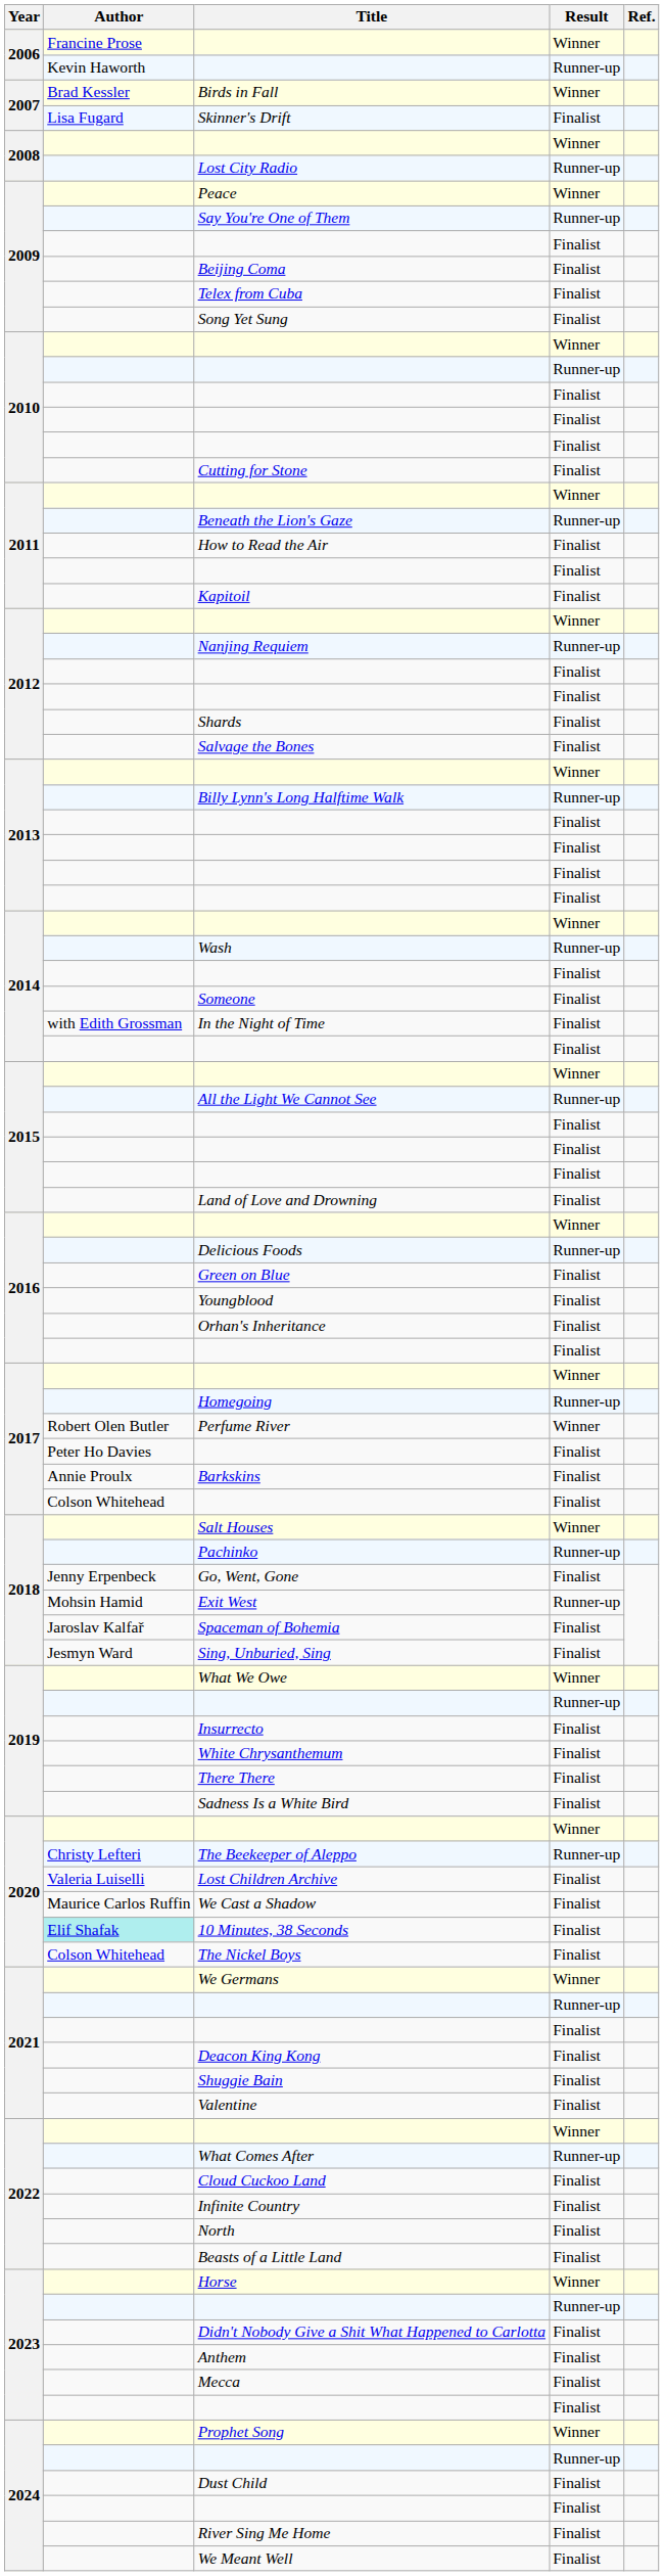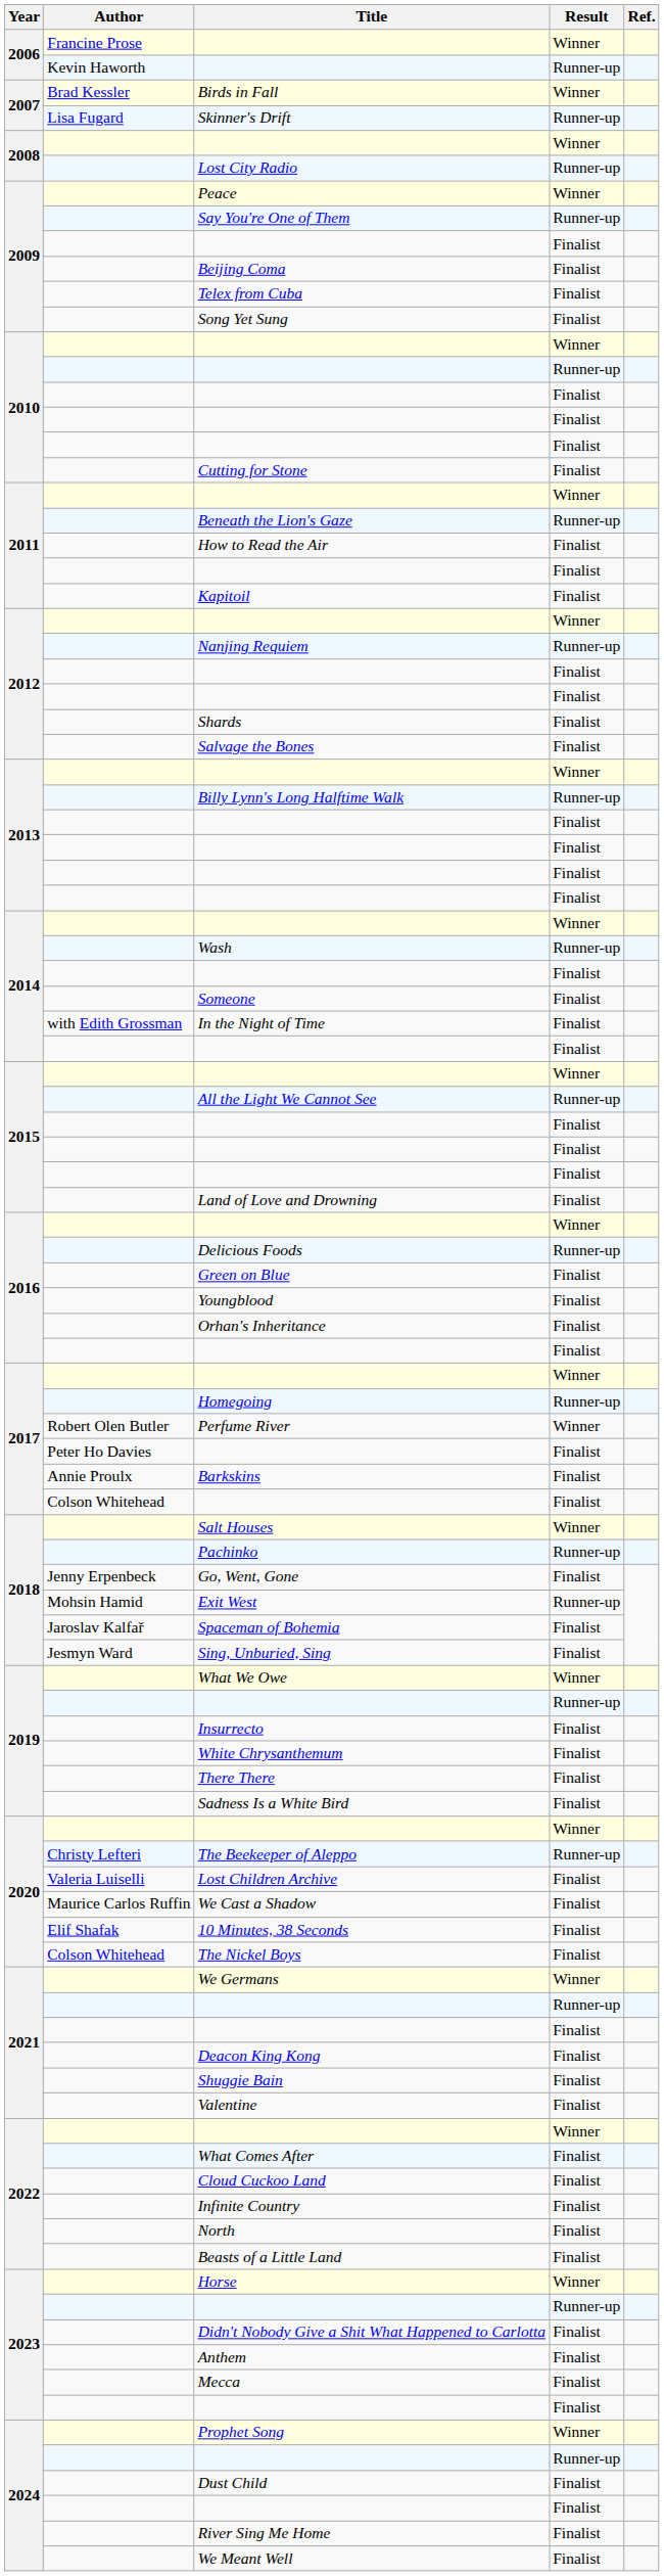Skinner's Drift | Result: Finalist -> Runner-up
10 Minutes, 38 Seconds | Author: paleturquoise background -> no background
What Comes After | Result: Runner-up -> Finalist
